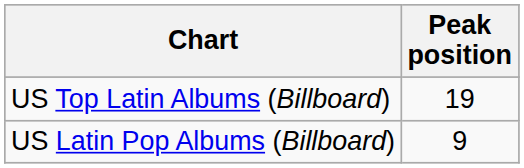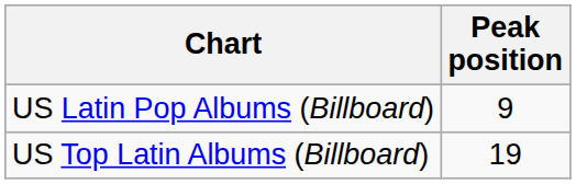rows swapped: US Top Latin Albums (Billboard) <-> US Latin Pop Albums (Billboard)
